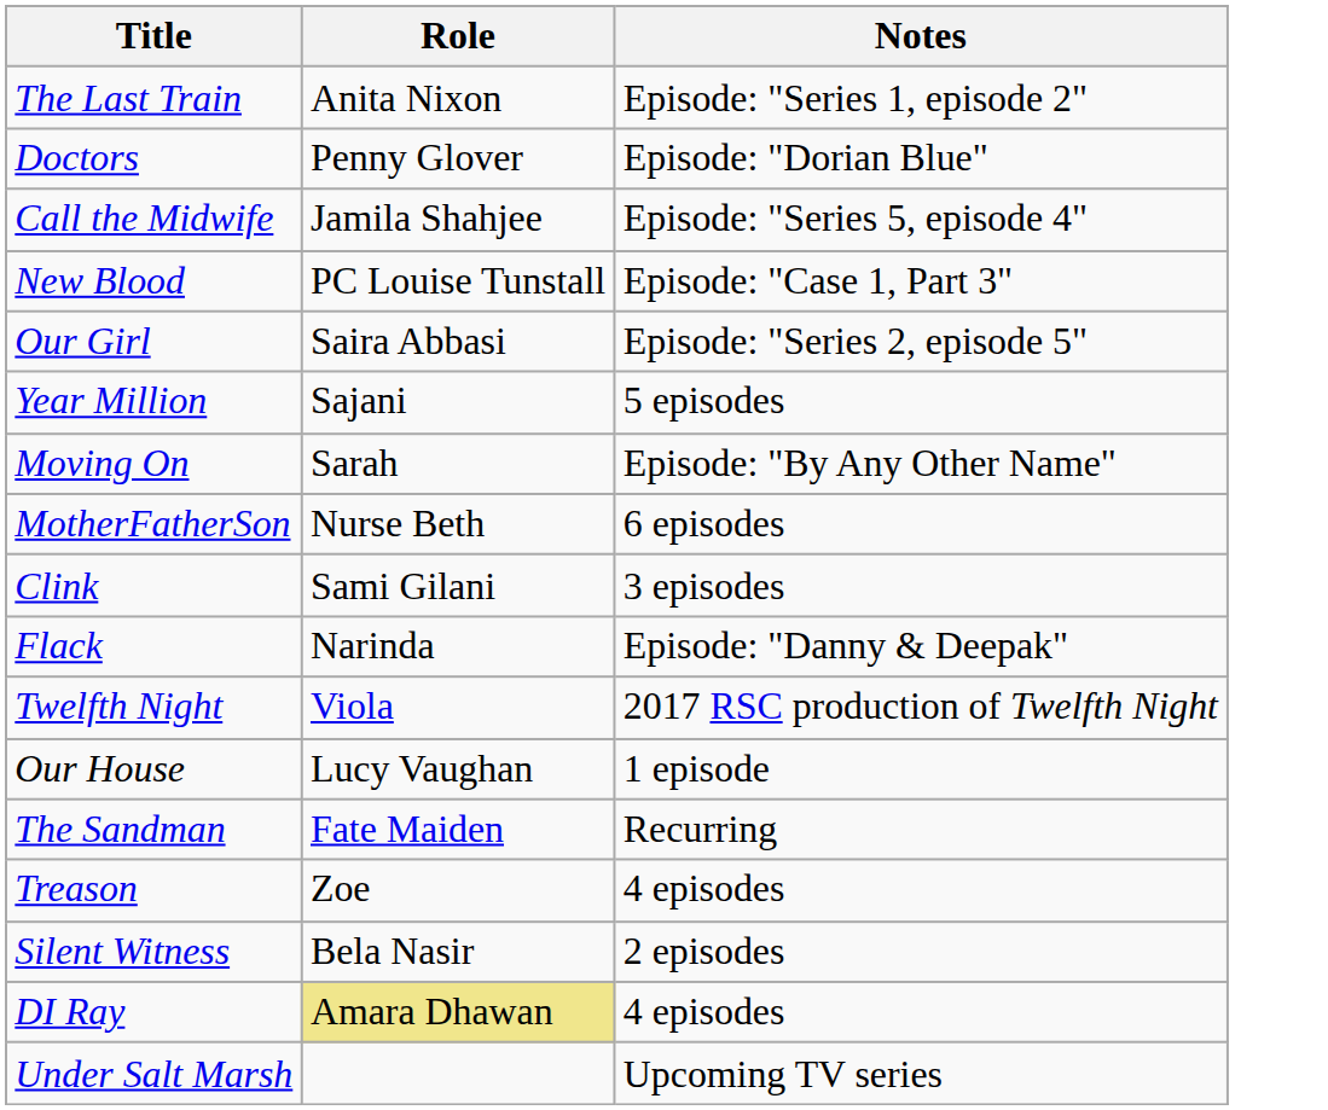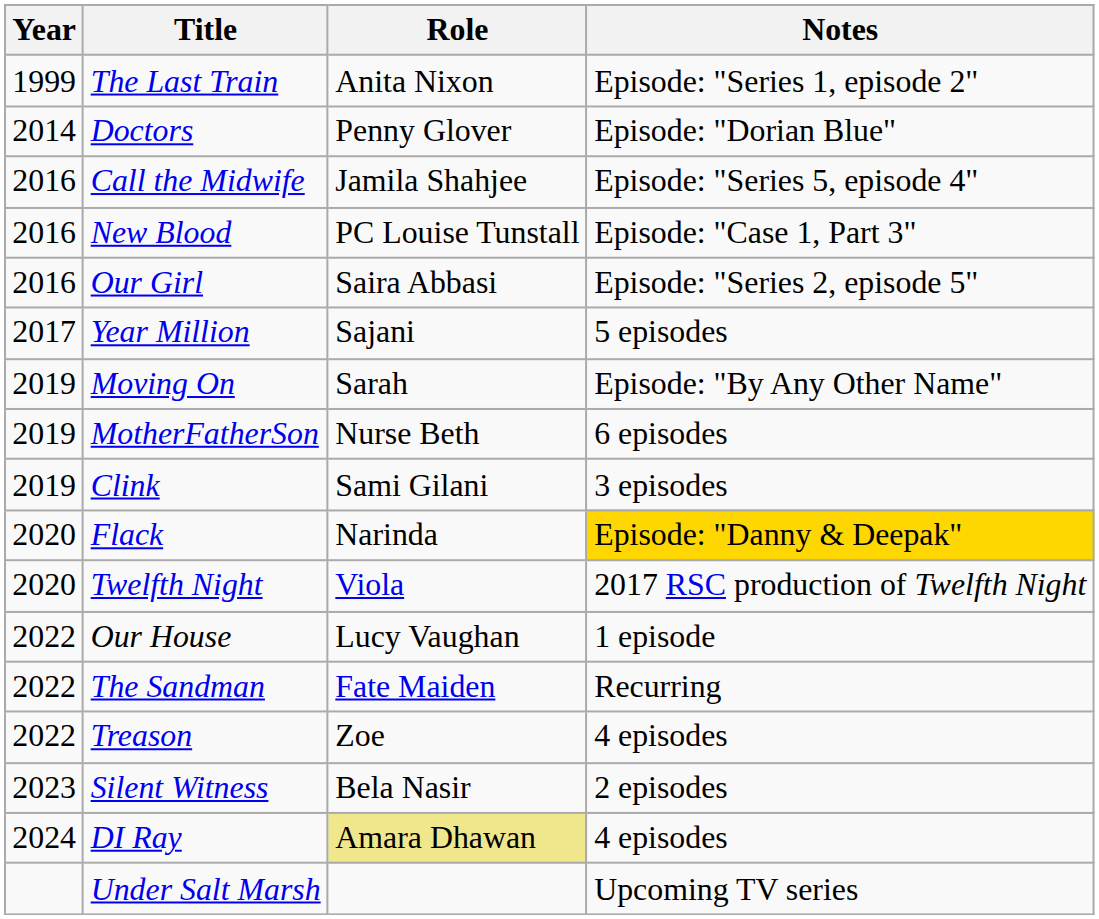+ column: Year | 1999 | 2014 | 2016 | 2016 | 2016 | 2017 | 2019 | 2019 | 2019 | 2020 | 2020 | 2022 | 2022 | 2022 | 2023 | 2024
Flack | Notes: no background -> gold background
